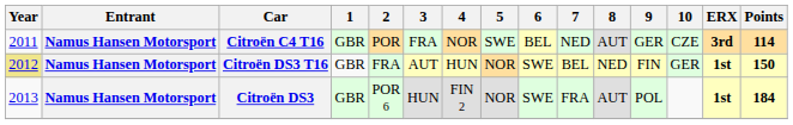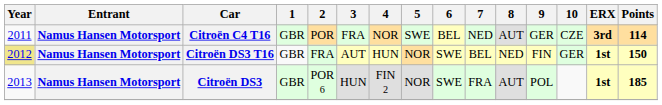Citroën DS3 | Points: 184 -> 185
